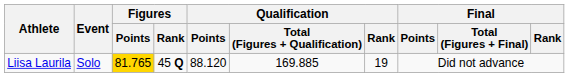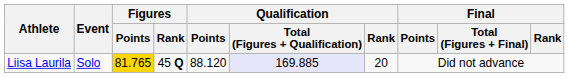Liisa Laurila | Qualification / Total (Figures + Qualification): no background -> lavender background
Liisa Laurila | Qualification / Rank: 19 -> 20
